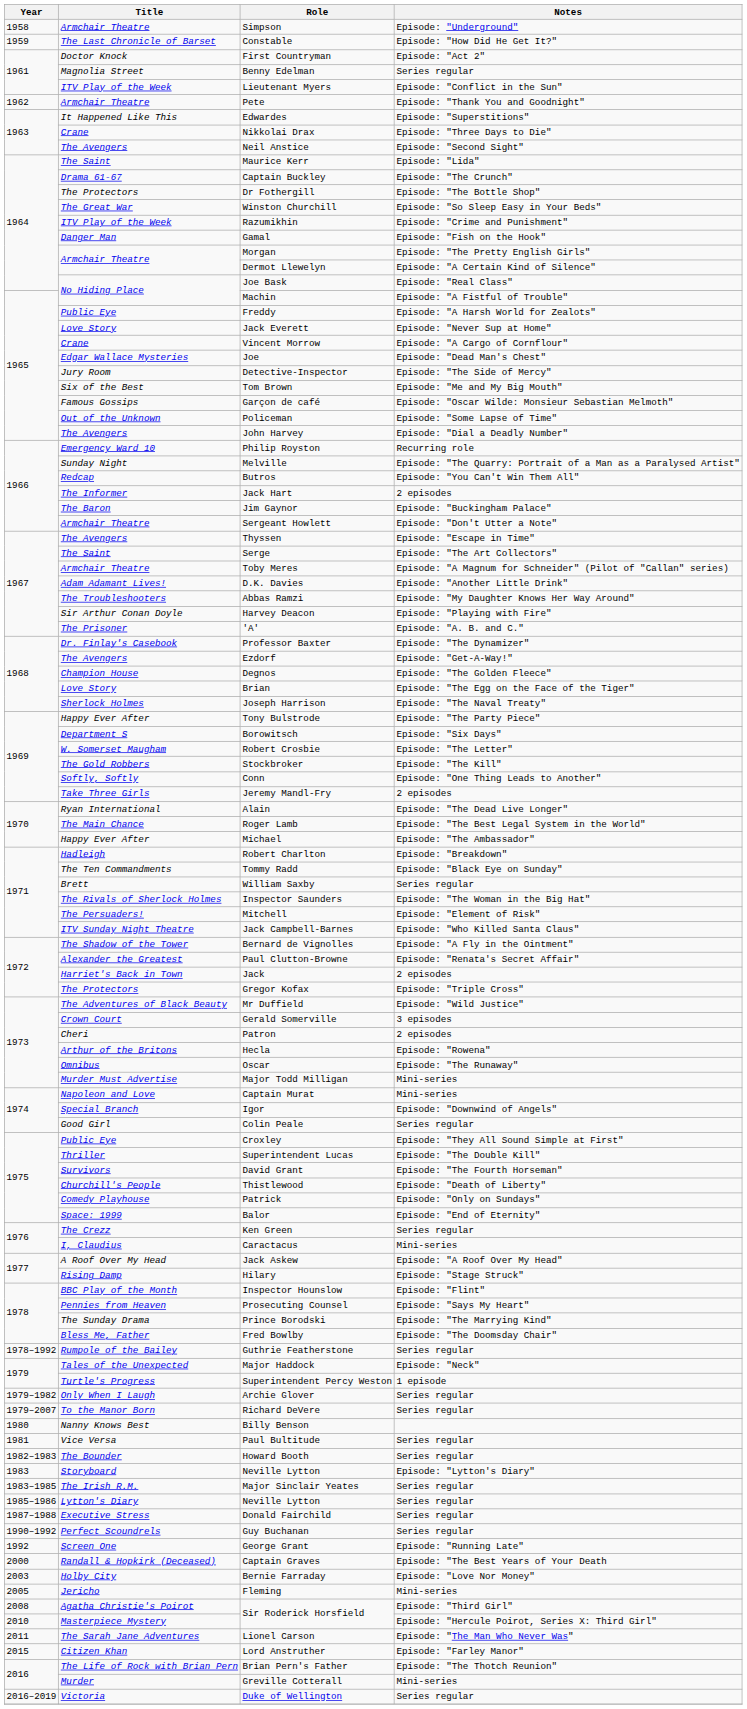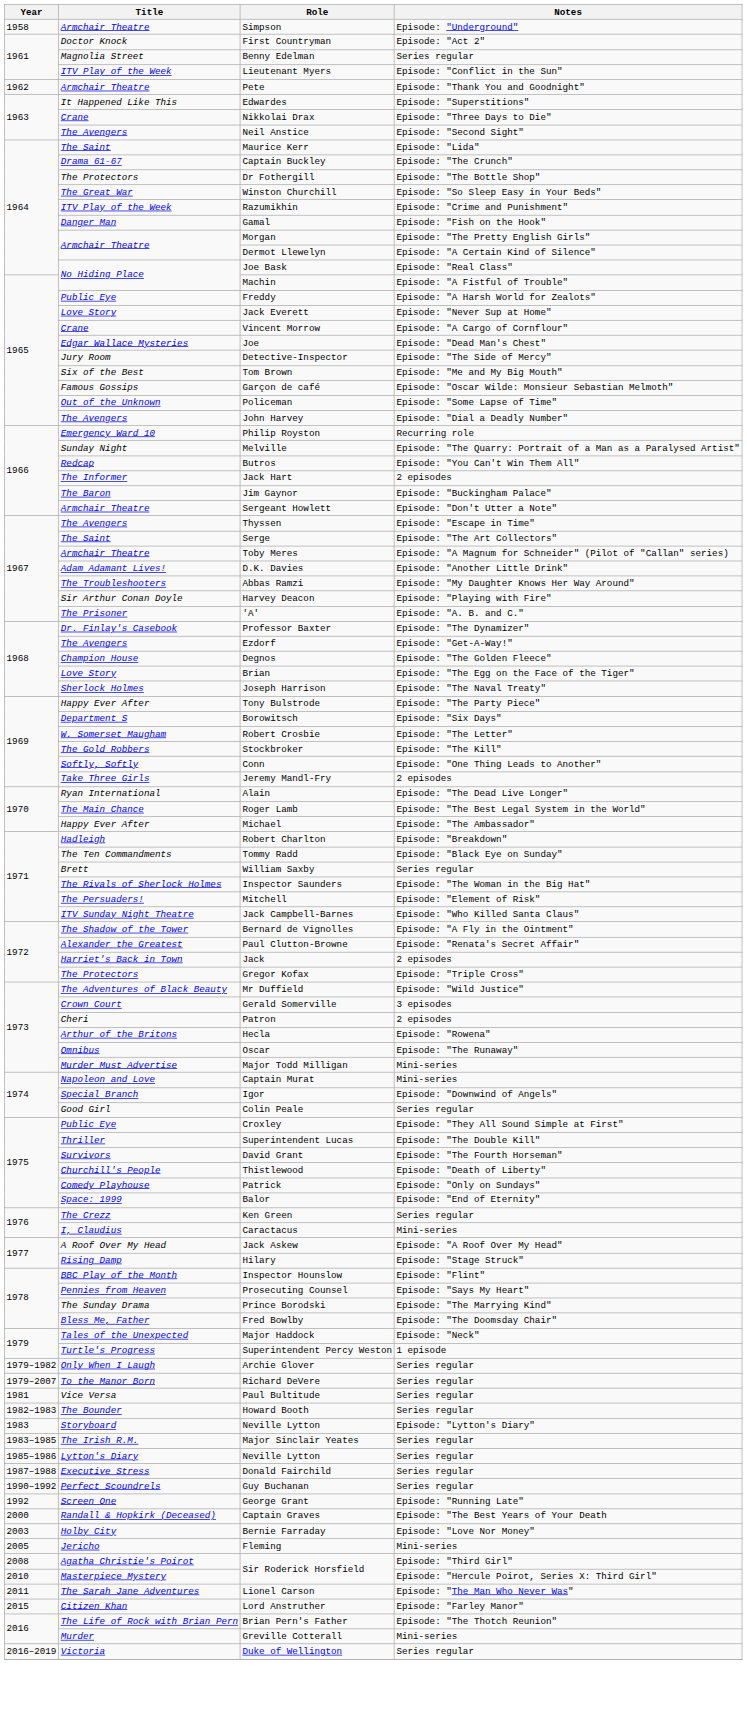- row: 1959 | The Last Chronicle of Barset | Constable | Episode: "How Did He Get It?"
- row: 1978–1992 | Rumpole of the Bailey | Guthrie Featherstone | Series regular
- row: 1980 | Nanny Knows Best | Billy Benson
